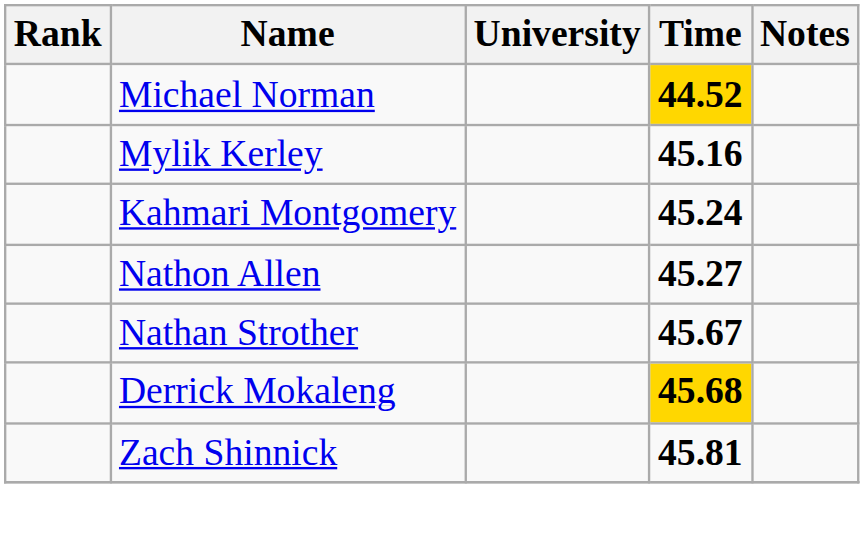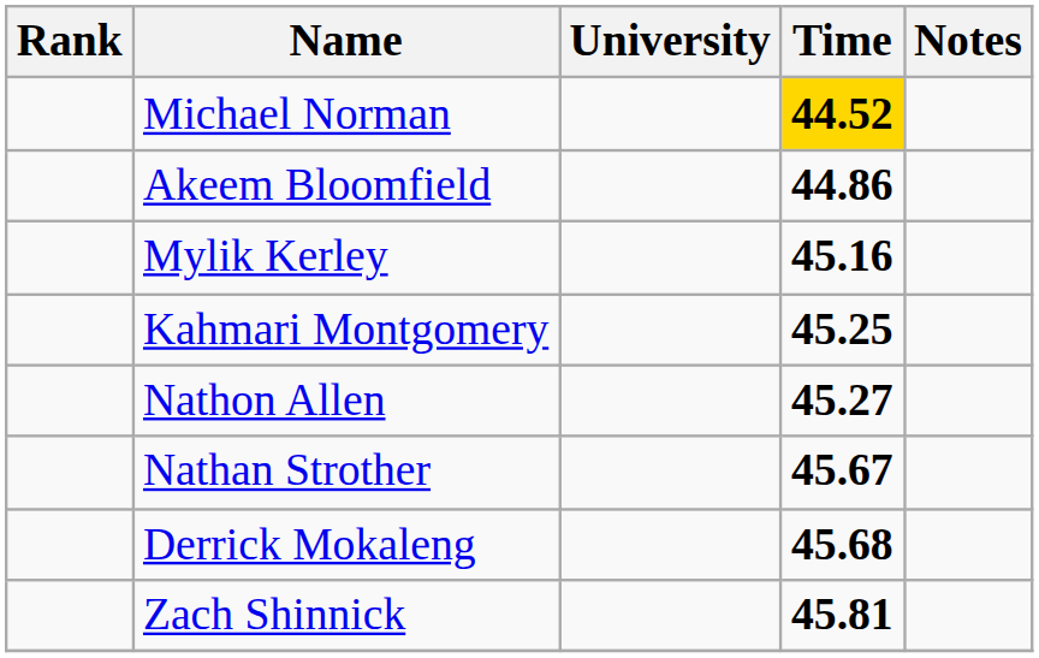+ row: Akeem Bloomfield | 44.86
Kahmari Montgomery | Time: 45.24 -> 45.25
Derrick Mokaleng | Time: gold background -> no background
